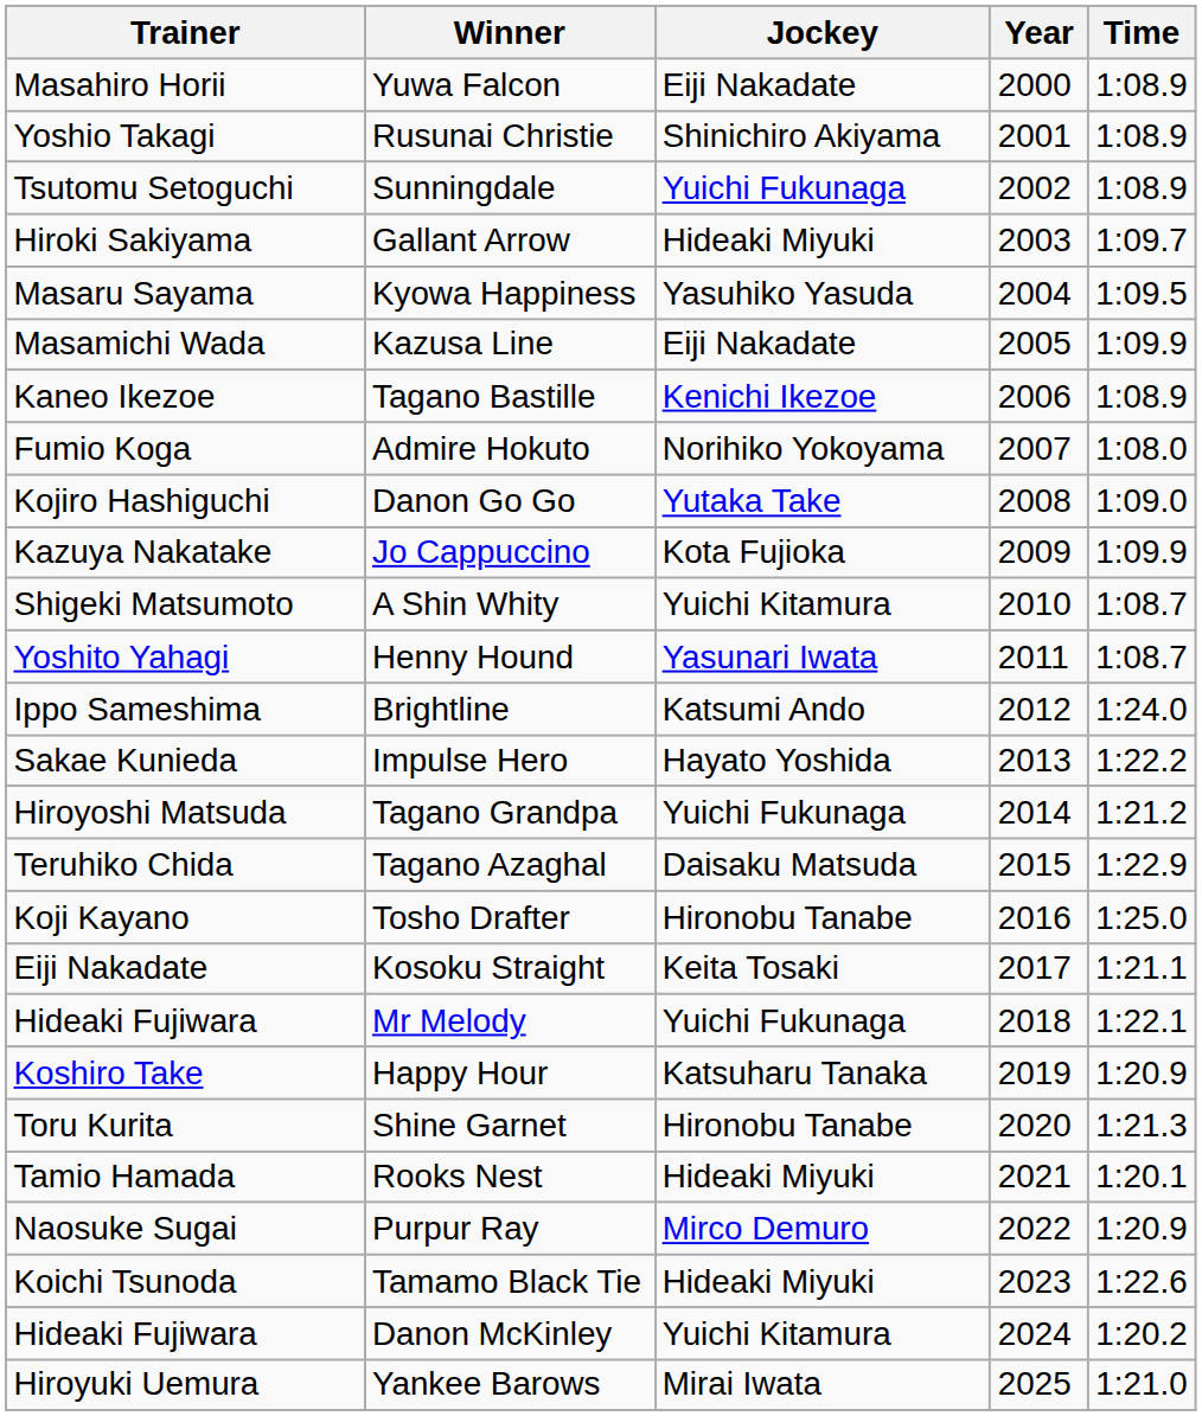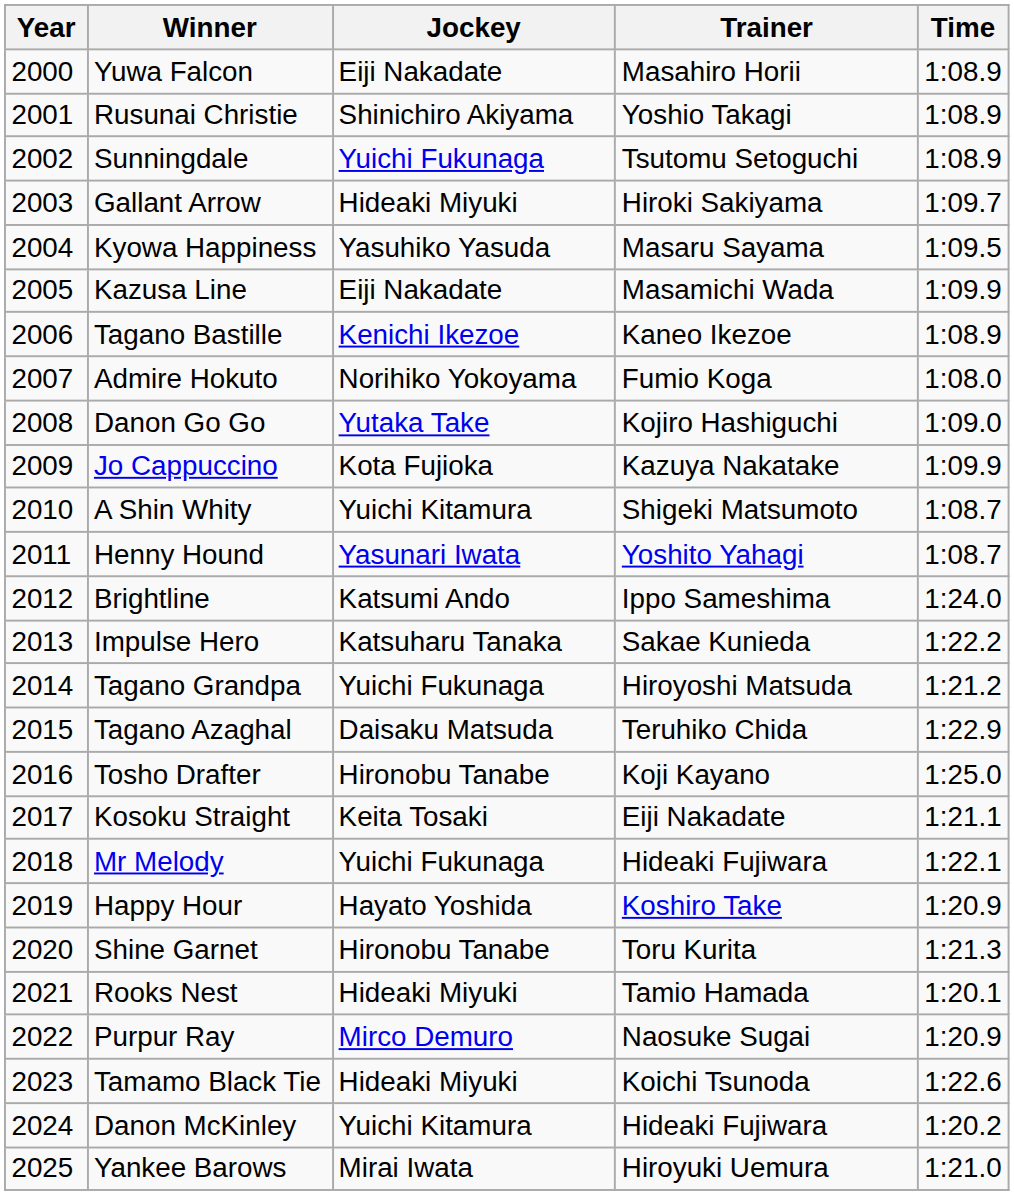columns swapped: Year <-> Trainer
Impulse Hero | Jockey: Hayato Yoshida -> Katsuharu Tanaka
Happy Hour | Jockey: Katsuharu Tanaka -> Hayato Yoshida
